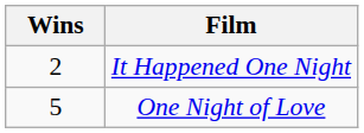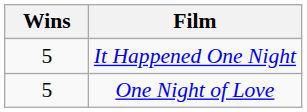It Happened One Night | Wins: 2 -> 5
